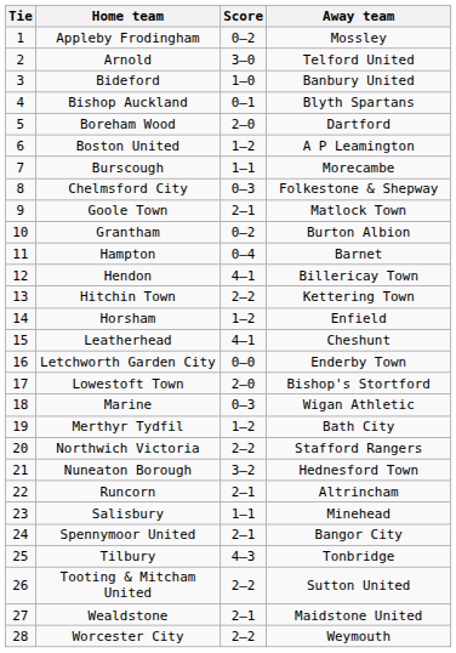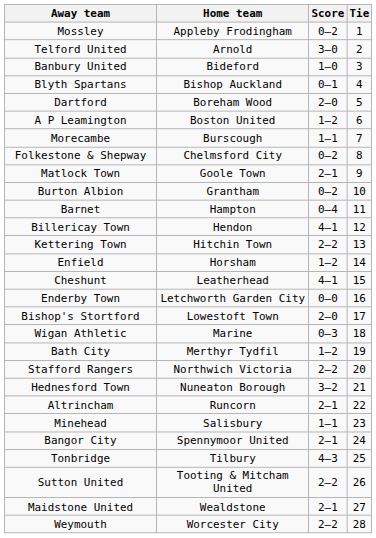columns swapped: Tie <-> Away team
Chelmsford City | Score: 0–3 -> 0–2
